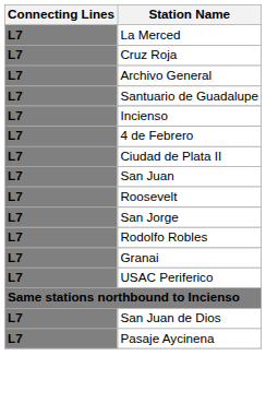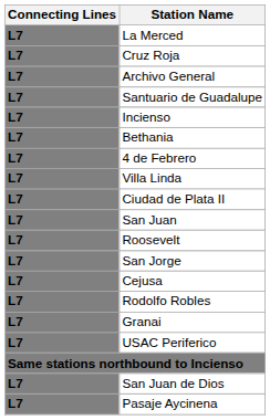+ row: L7 | Bethania
+ row: L7 | Villa Linda
+ row: L7 | Cejusa
